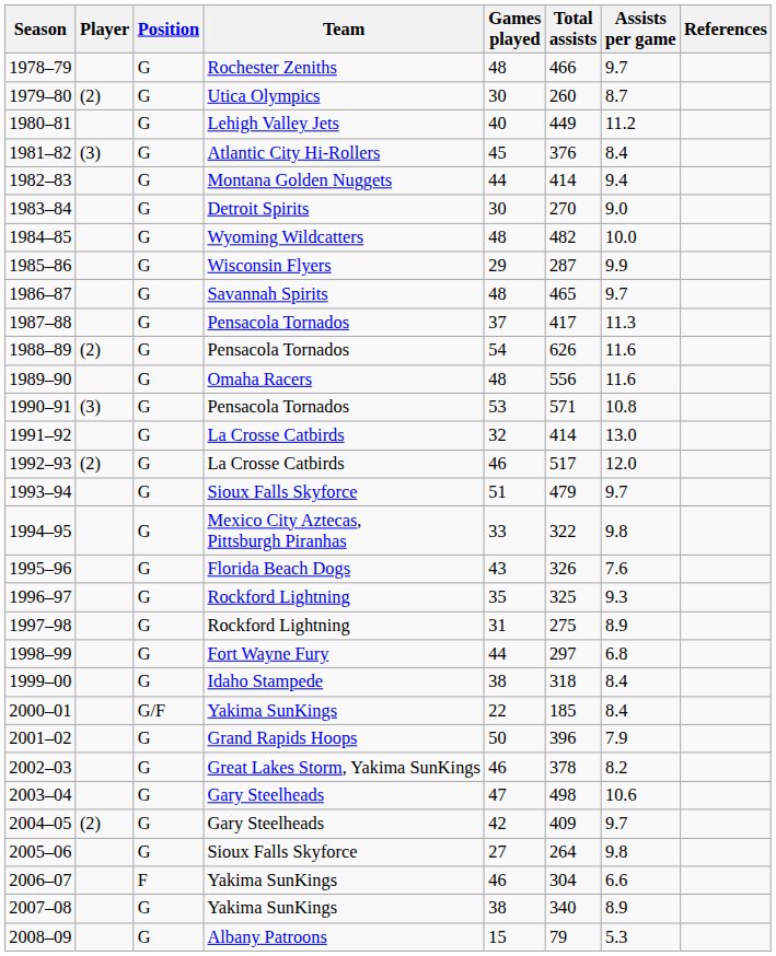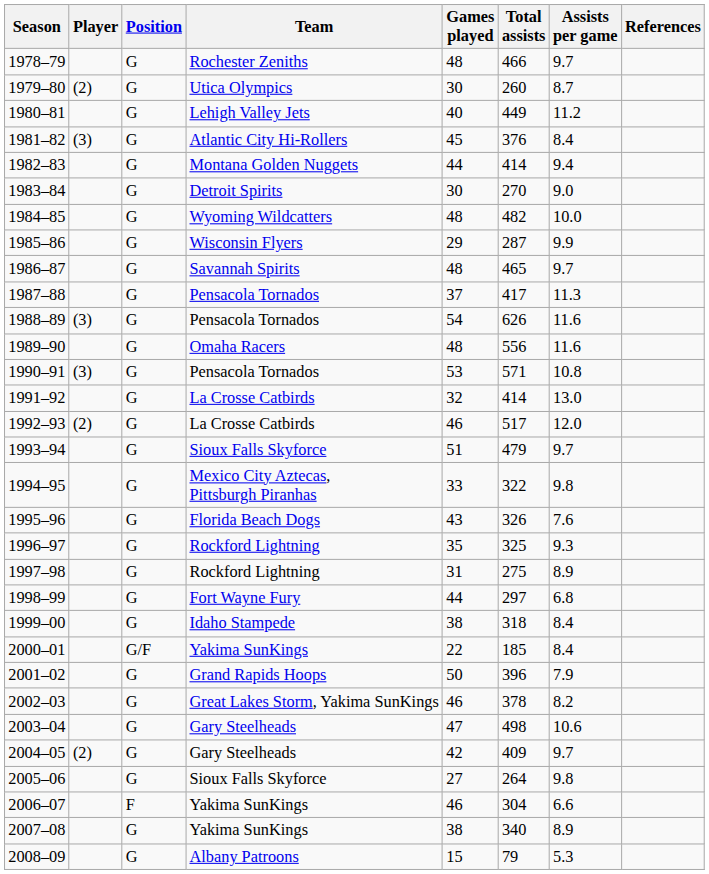1988–89 | Player: (2) -> (3)
